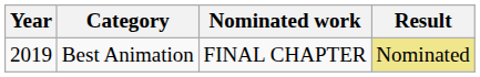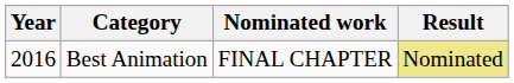Best Animation | Year: 2019 -> 2016
